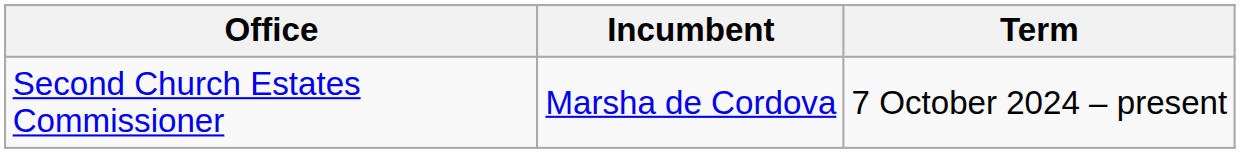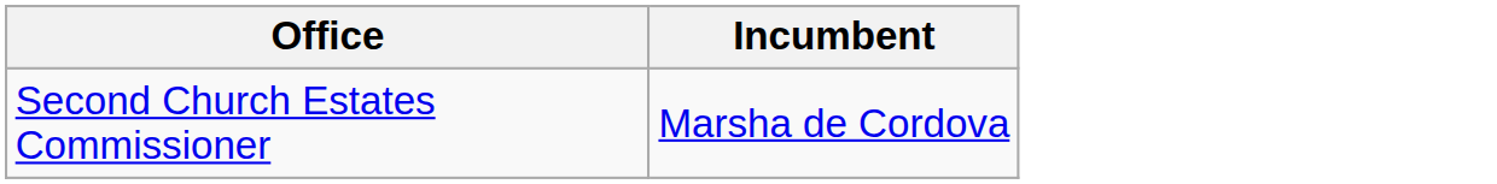- column: Term | 7 October 2024 – present
